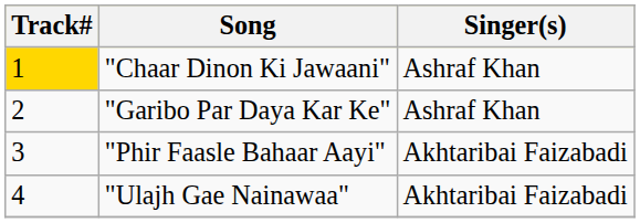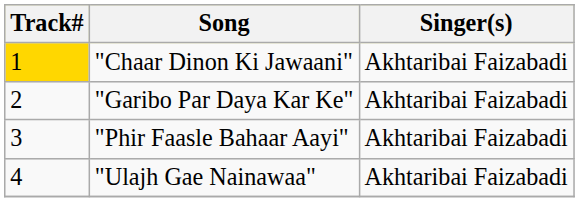"Chaar Dinon Ki Jawaani" | Singer(s): Ashraf Khan -> Akhtaribai Faizabadi
"Garibo Par Daya Kar Ke" | Singer(s): Ashraf Khan -> Akhtaribai Faizabadi
